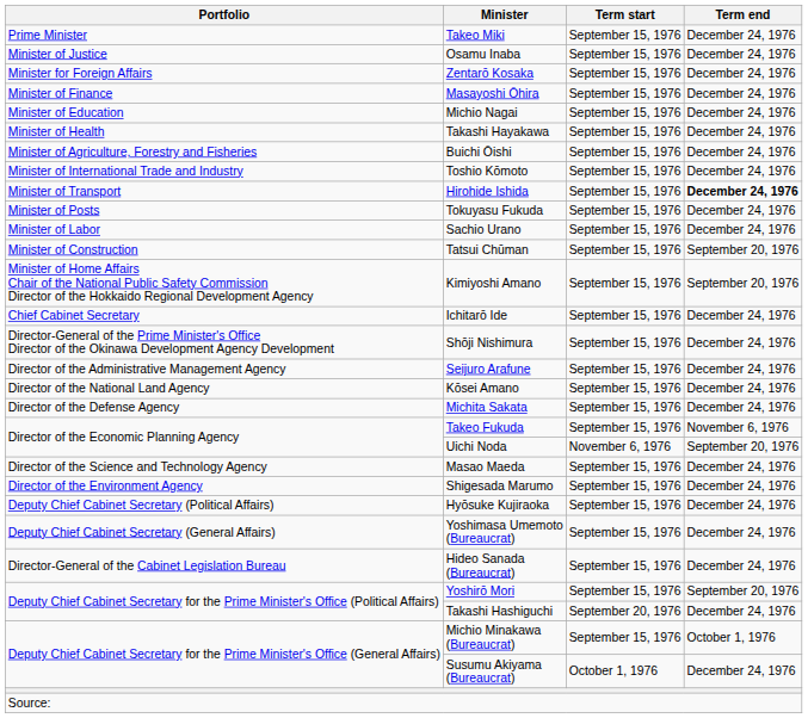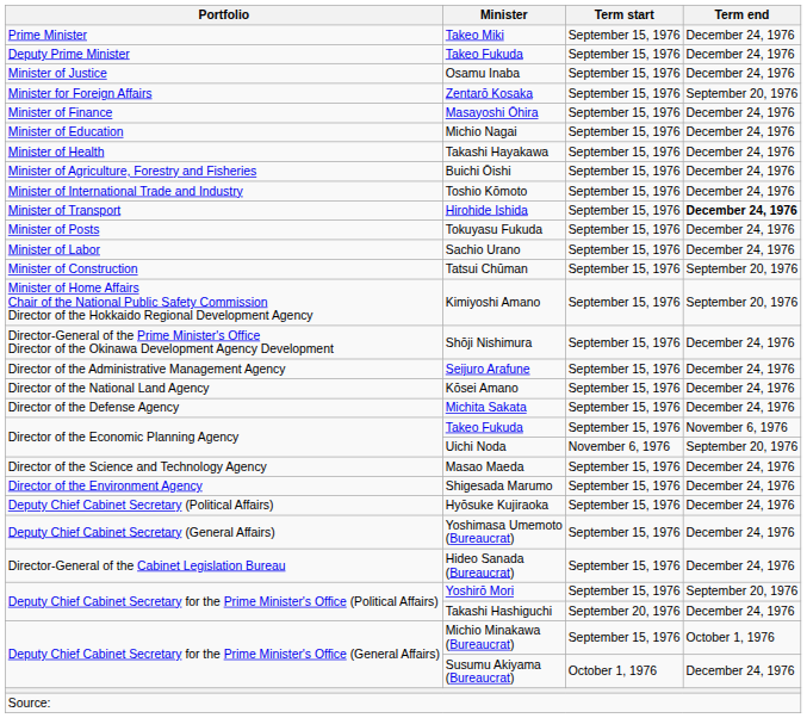+ row: Deputy Prime Minister | Takeo Fukuda | September 15, 1976 | December 24, 1976
Zentarō Kosaka | Term end: December 24, 1976 -> September 20, 1976
- row: Chief Cabinet Secretary | Ichitarō Ide | September 15, 1976 | December 24, 1976
